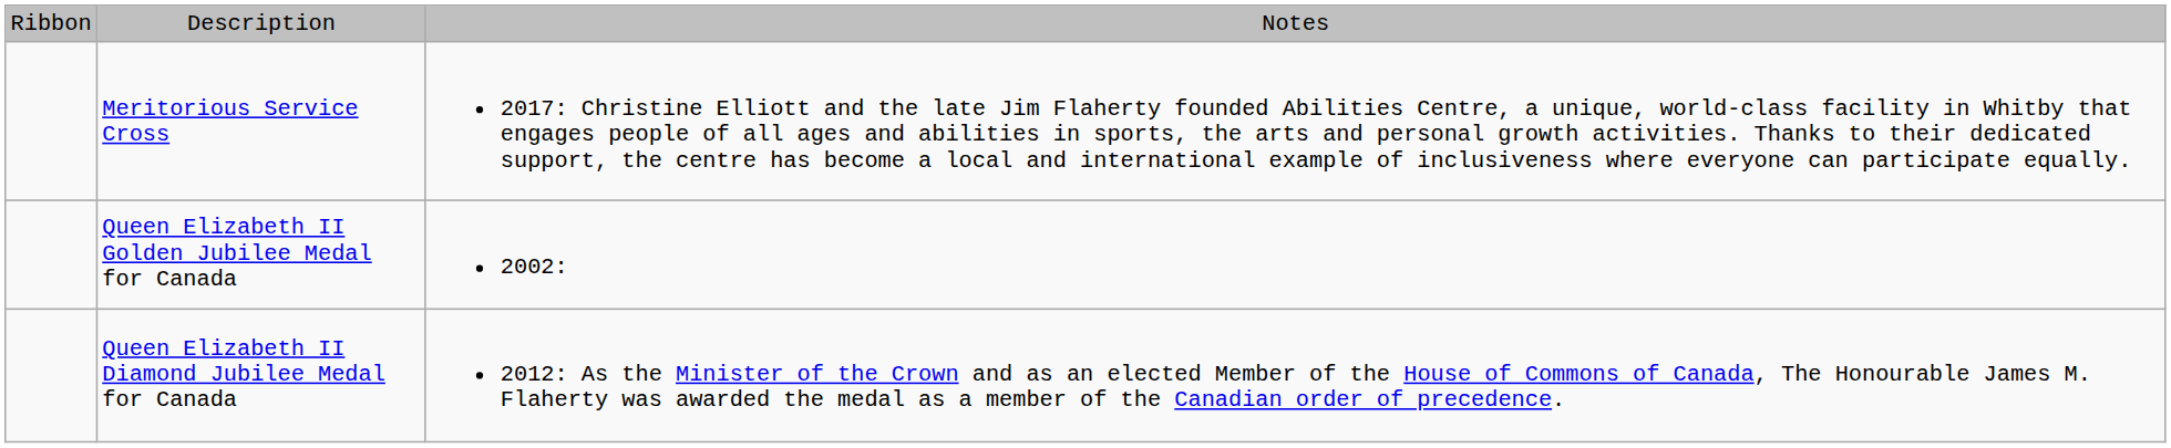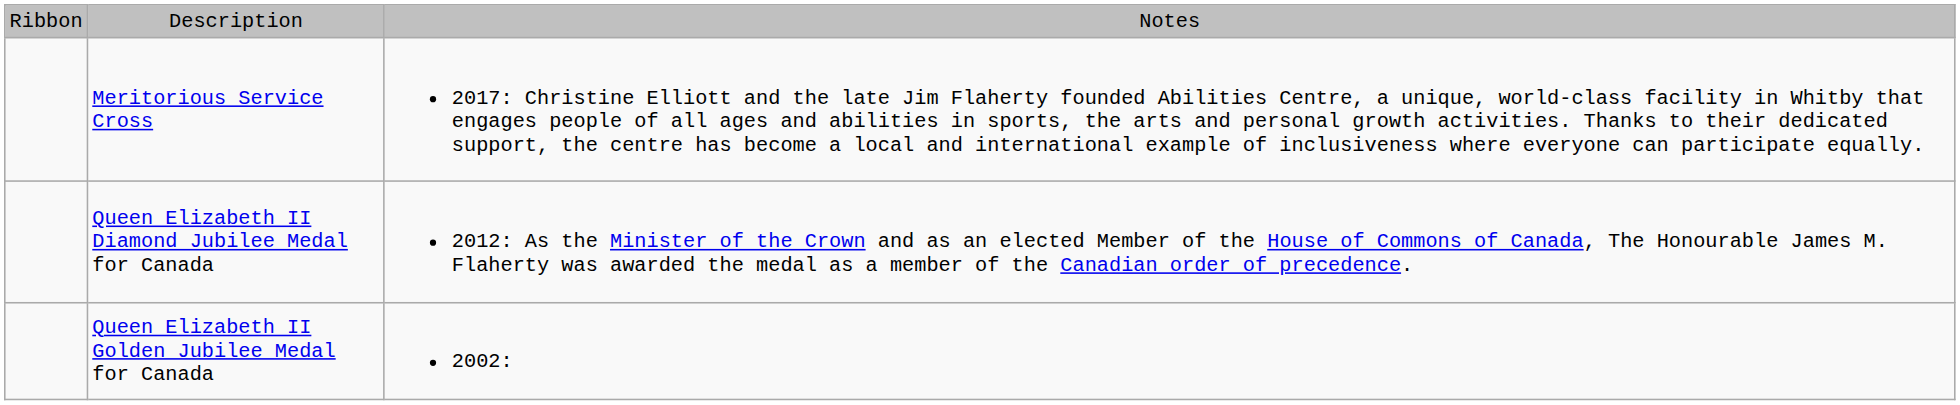rows swapped: Queen Elizabeth II Golden Jubilee Medal for Canada <-> Queen Elizabeth II Diamond Jubilee Medal for Canada
